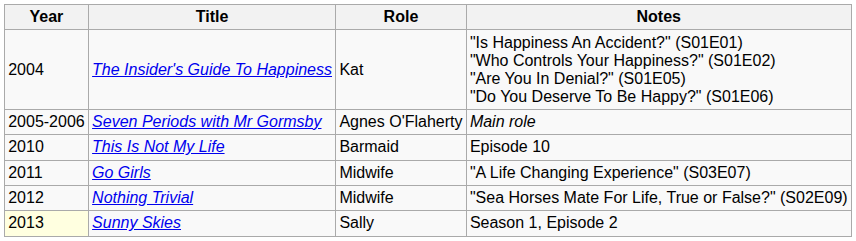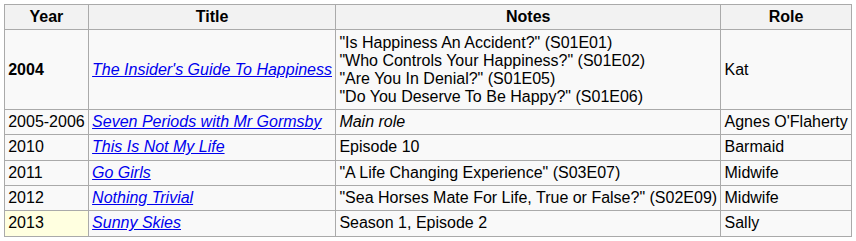columns swapped: Role <-> Notes
The Insider's Guide To Happiness | Year: normal -> bold
